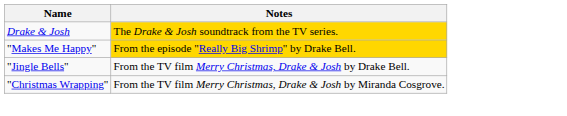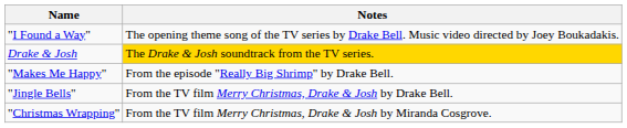+ row: "I Found a Way" | The opening theme song of the TV series by Drake Bell. Music video directed by Joey Boukadakis.
"Makes Me Happy" | Notes: gold background -> no background
